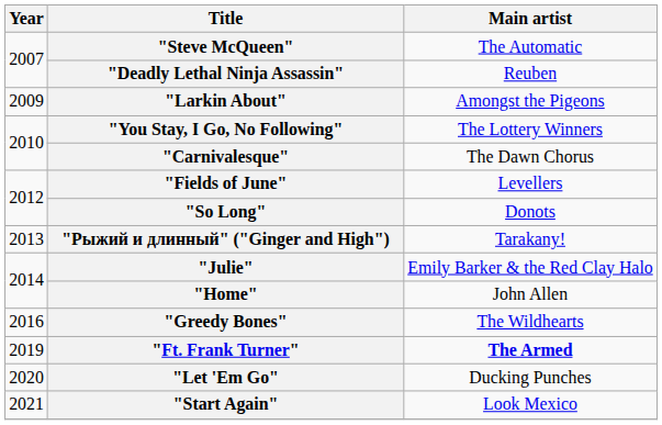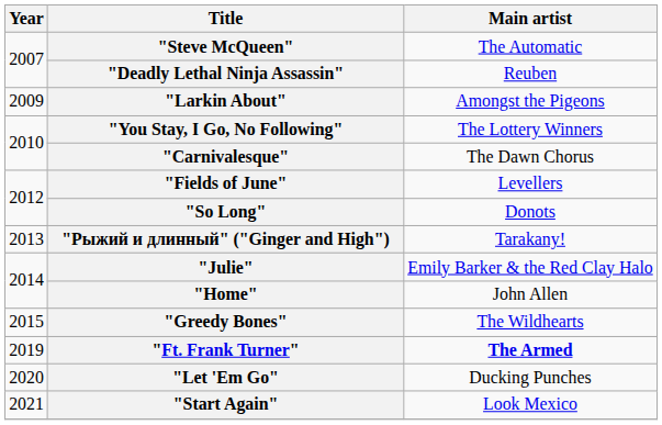"Greedy Bones" | Year: 2016 -> 2015
